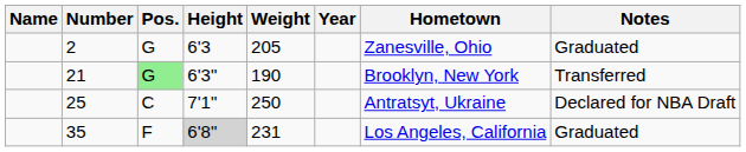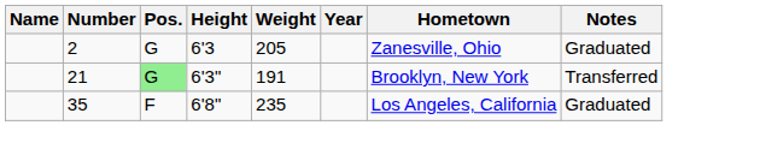21 | Weight: 190 -> 191
- row: 25 | C | 7'1" | 250 | Antratsyt, Ukraine | Declared for NBA Draft
35 | Height: lightgrey background -> no background
35 | Weight: 231 -> 235
